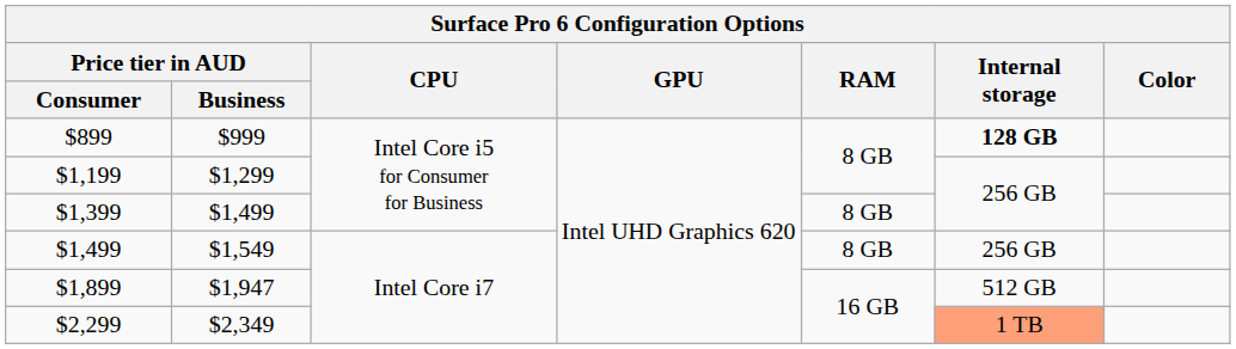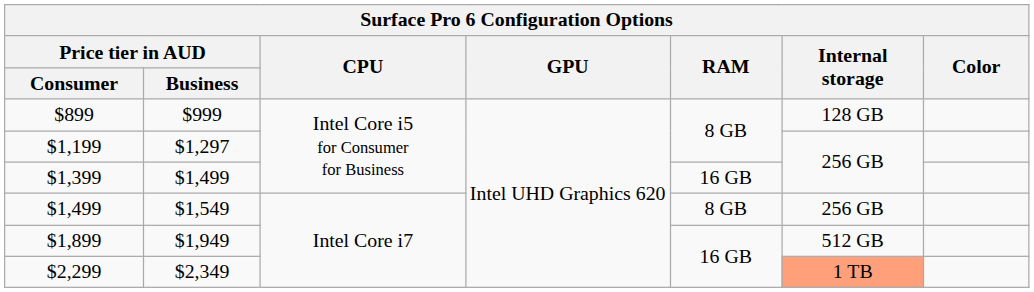$899 | Internal storage: bold -> normal
$1,199 | Price tier in AUD / Business: $1,299 -> $1,297
$1,399 | RAM: 8 GB -> 16 GB
$1,899 | Price tier in AUD / Business: $1,947 -> $1,949
